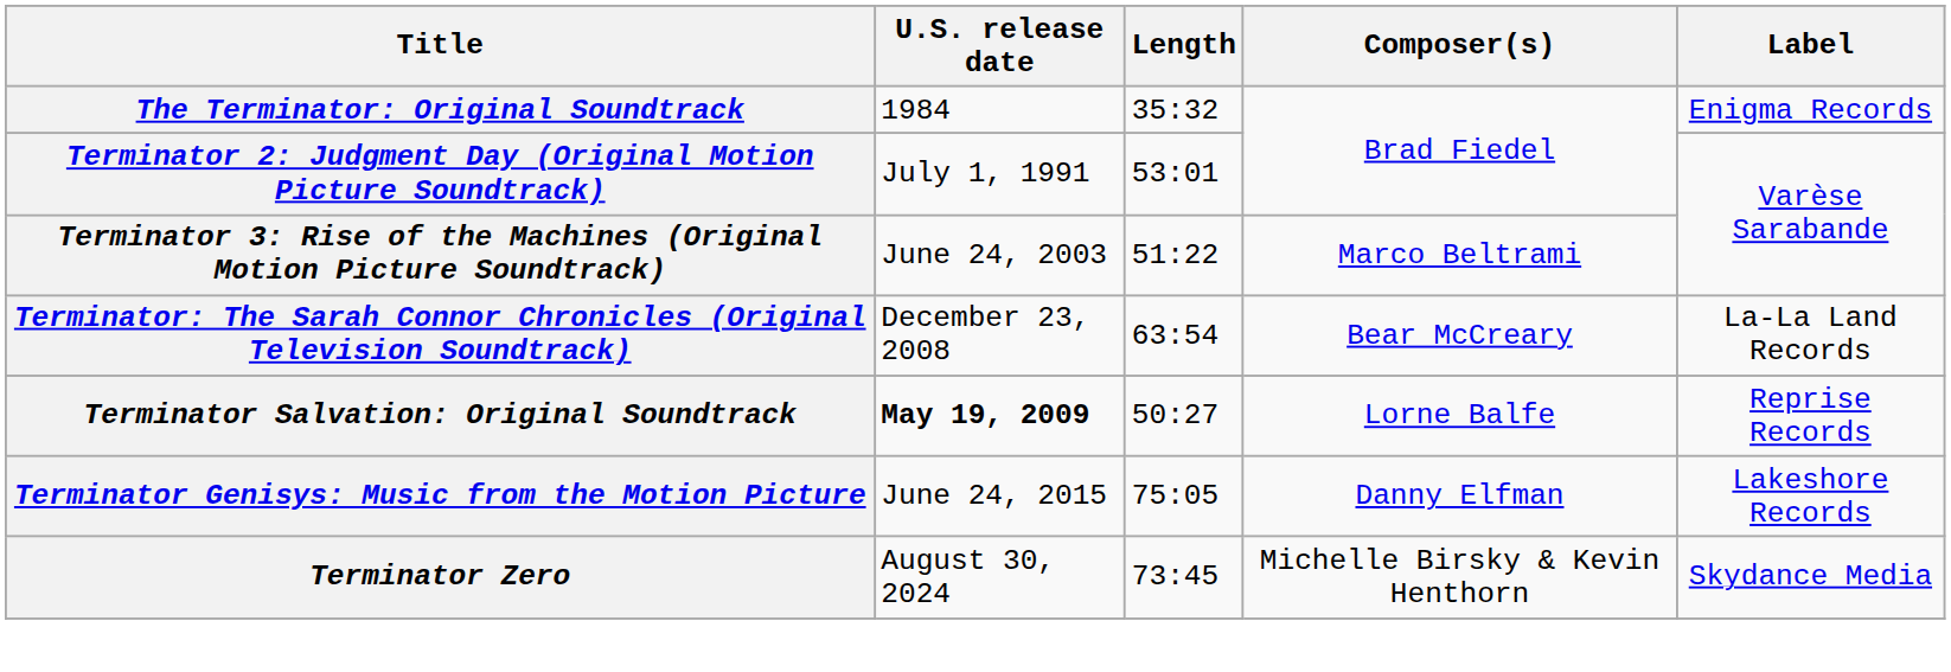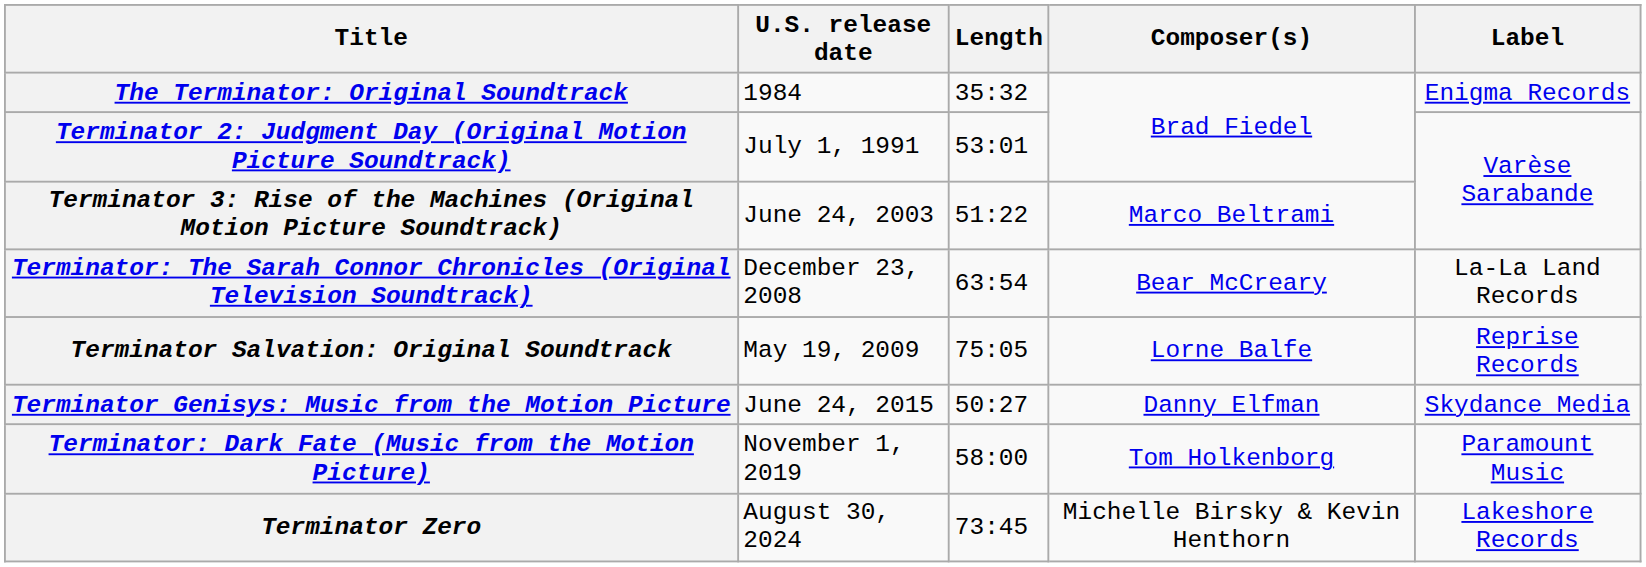Terminator Salvation: Original Soundtrack | U.S. release date: bold -> normal
Terminator Salvation: Original Soundtrack | Length: 50:27 -> 75:05
Terminator Genisys: Music from the Motion Picture | Length: 75:05 -> 50:27
Terminator Genisys: Music from the Motion Picture | Label: Lakeshore Records -> Skydance Media
+ row: Terminator: Dark Fate (Music from the Motion Picture) | November 1, 2019 | 58:00 | Tom Holkenborg | Paramount Music
Terminator Zero | Label: Skydance Media -> Lakeshore Records
